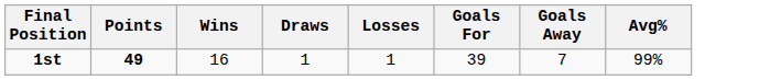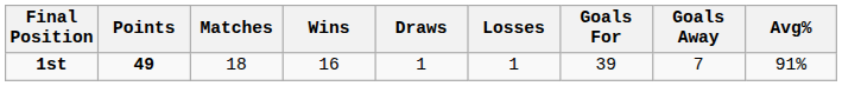+ column: Matches | 18
1st | Avg%: 99% -> 91%
